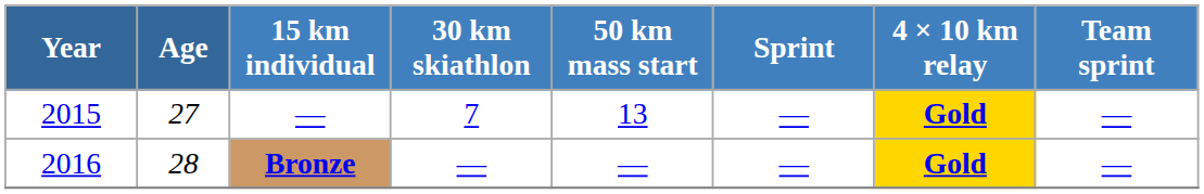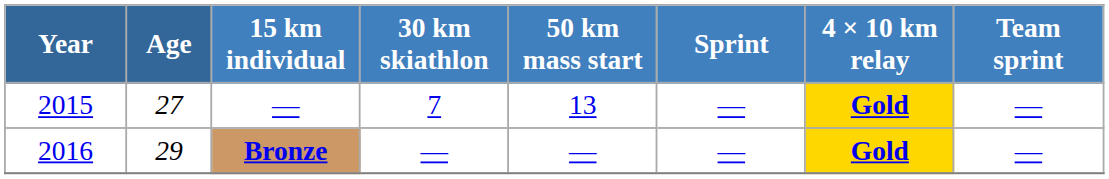Bronze | Age: 28 -> 29
